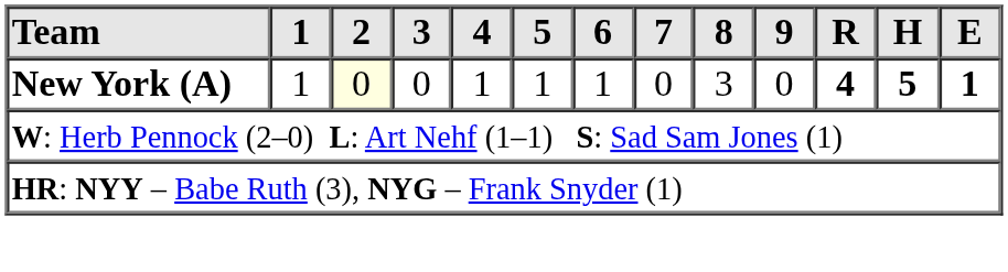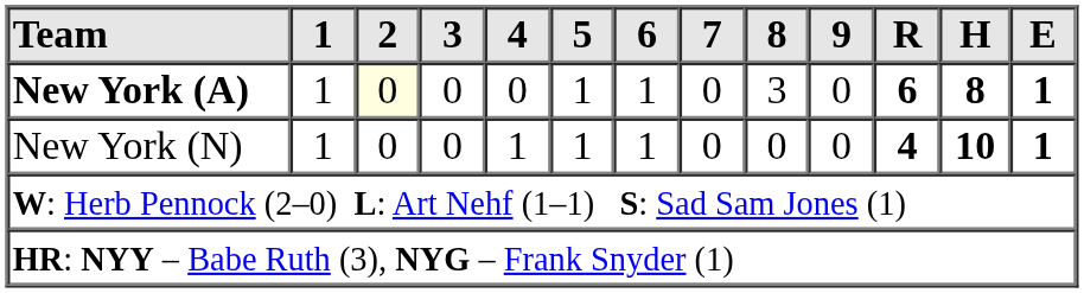New York (A) | 4: 1 -> 0
New York (A) | R: 4 -> 6
New York (A) | H: 5 -> 8
+ row: New York (N) | 1 | 0 | 0 | 1 | 1 | 1 | 0 | 0 | 0 | 4 | 10 | 1
